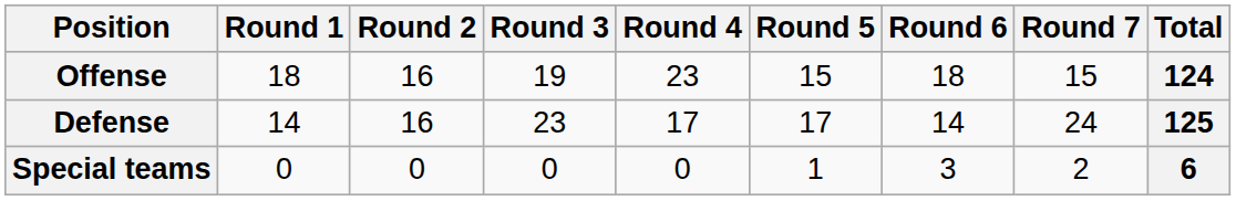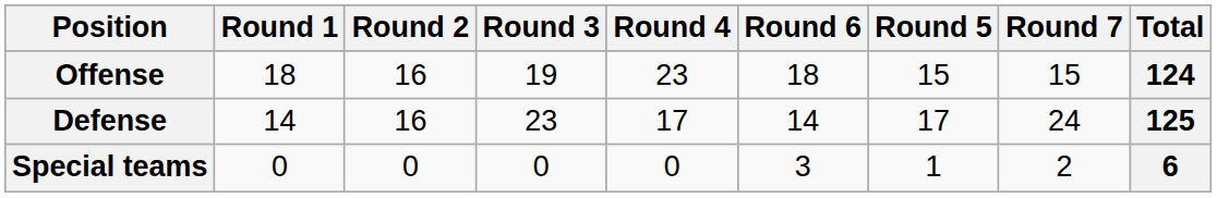columns swapped: Round 5 <-> Round 6
